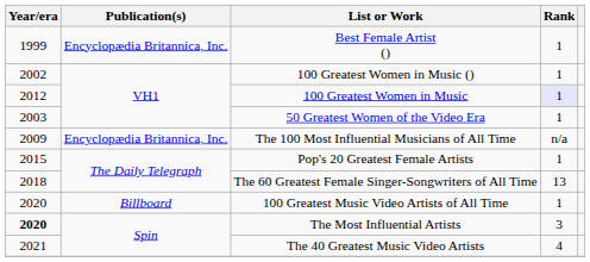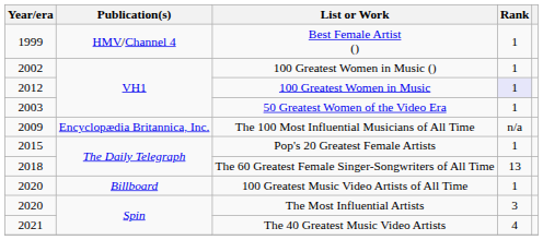Best Female Artist () | Publication(s): Encyclopædia Britannica, Inc. -> HMV/Channel 4
The Most Influential Artists | Year/era: bold -> normal
